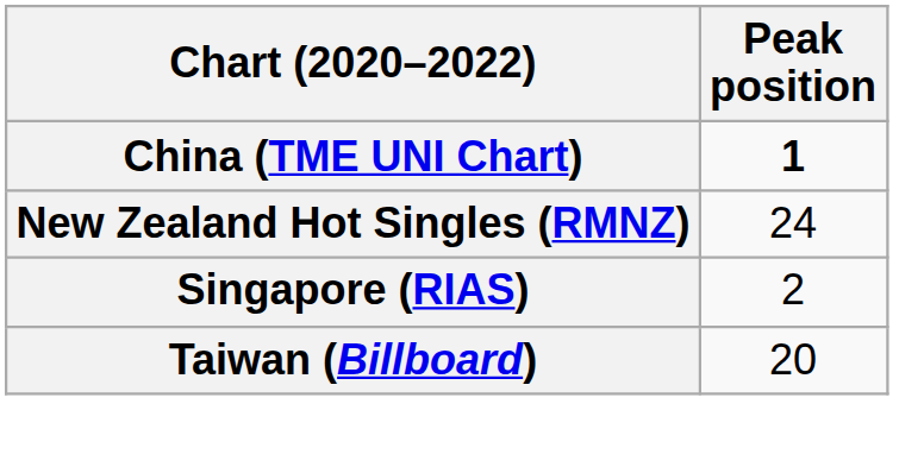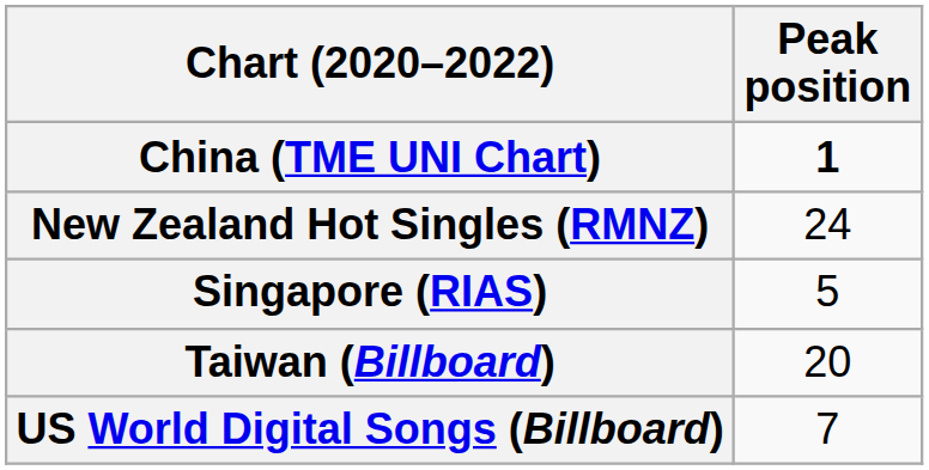Singapore (RIAS) | Peak position: 2 -> 5
+ row: US World Digital Songs (Billboard) | 7
